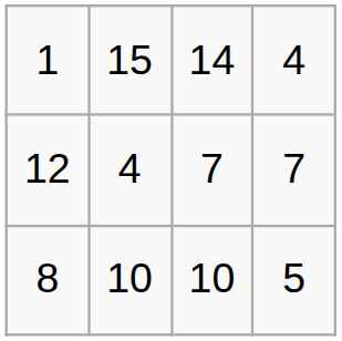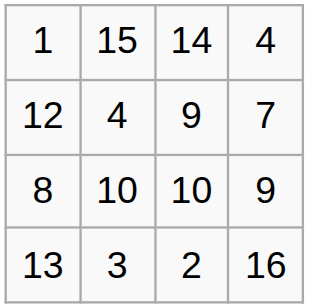12 | column 3: 7 -> 9
8 | column 4: 5 -> 9
+ row: 13 | 3 | 2 | 16
